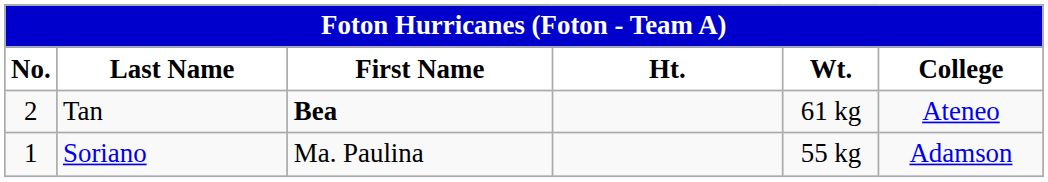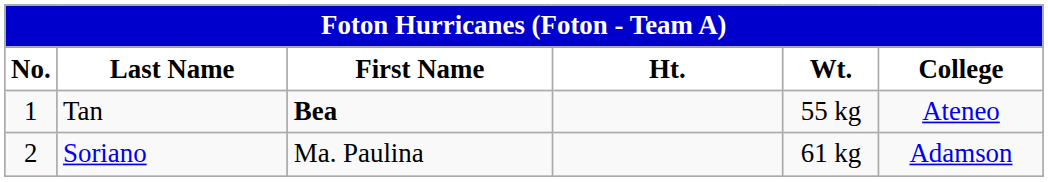Tan | No.: 2 -> 1
Tan | Wt.: 61 kg -> 55 kg
Soriano | No.: 1 -> 2
Soriano | Wt.: 55 kg -> 61 kg
